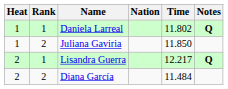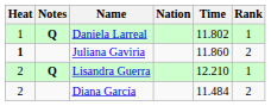columns swapped: Rank <-> Notes
Juliana Gaviria | Heat: normal -> bold
Juliana Gaviria | Time: 11.850 -> 11.860
Lisandra Guerra | Time: 12.217 -> 12.210
